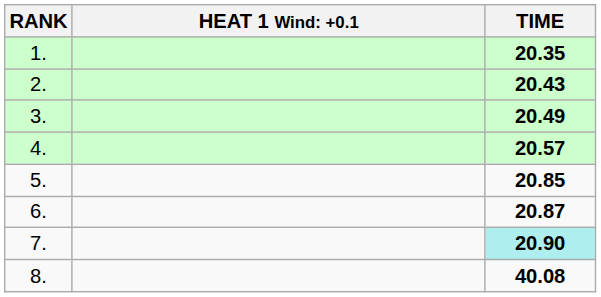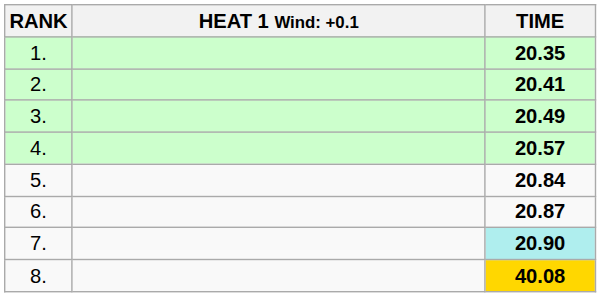2. | TIME: 20.43 -> 20.41
5. | TIME: 20.85 -> 20.84
8. | TIME: no background -> gold background
